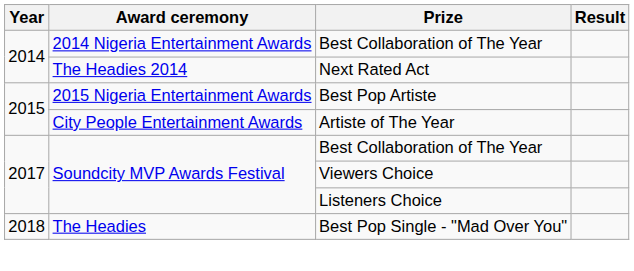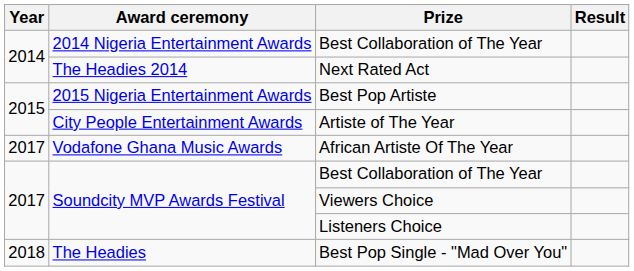+ row: 2017 | Vodafone Ghana Music Awards | African Artiste Of The Year
